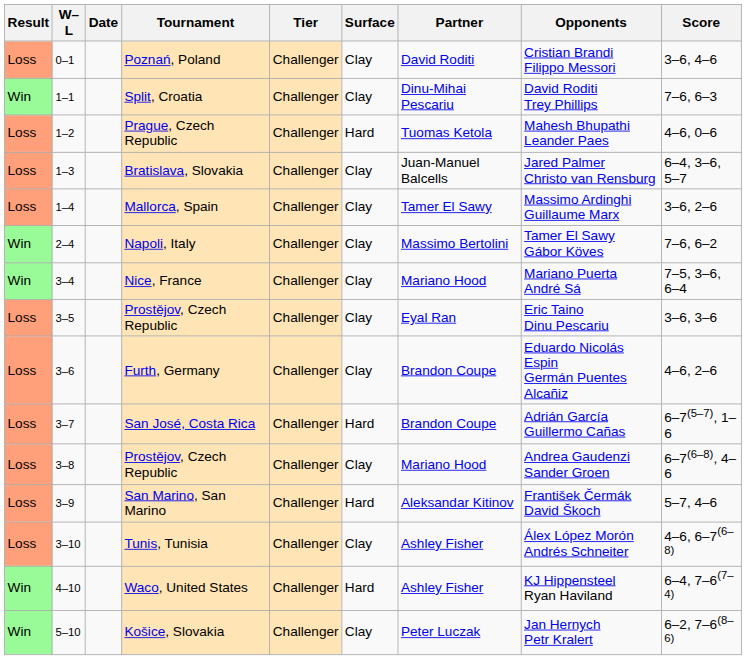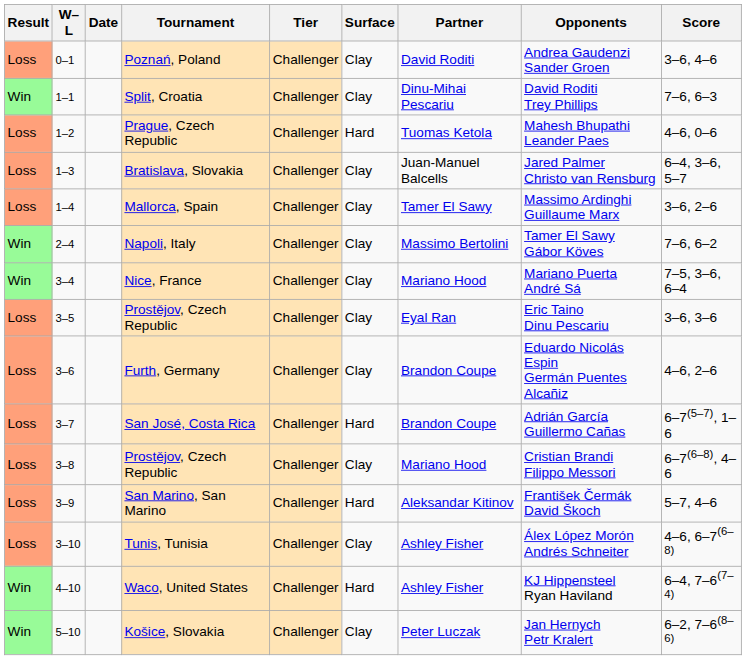Poznań, Poland | Opponents: Cristian Brandi Filippo Messori -> Andrea Gaudenzi Sander Groen
3–8 / Prostějov, Czech Republic | Opponents: Andrea Gaudenzi Sander Groen -> Cristian Brandi Filippo Messori
